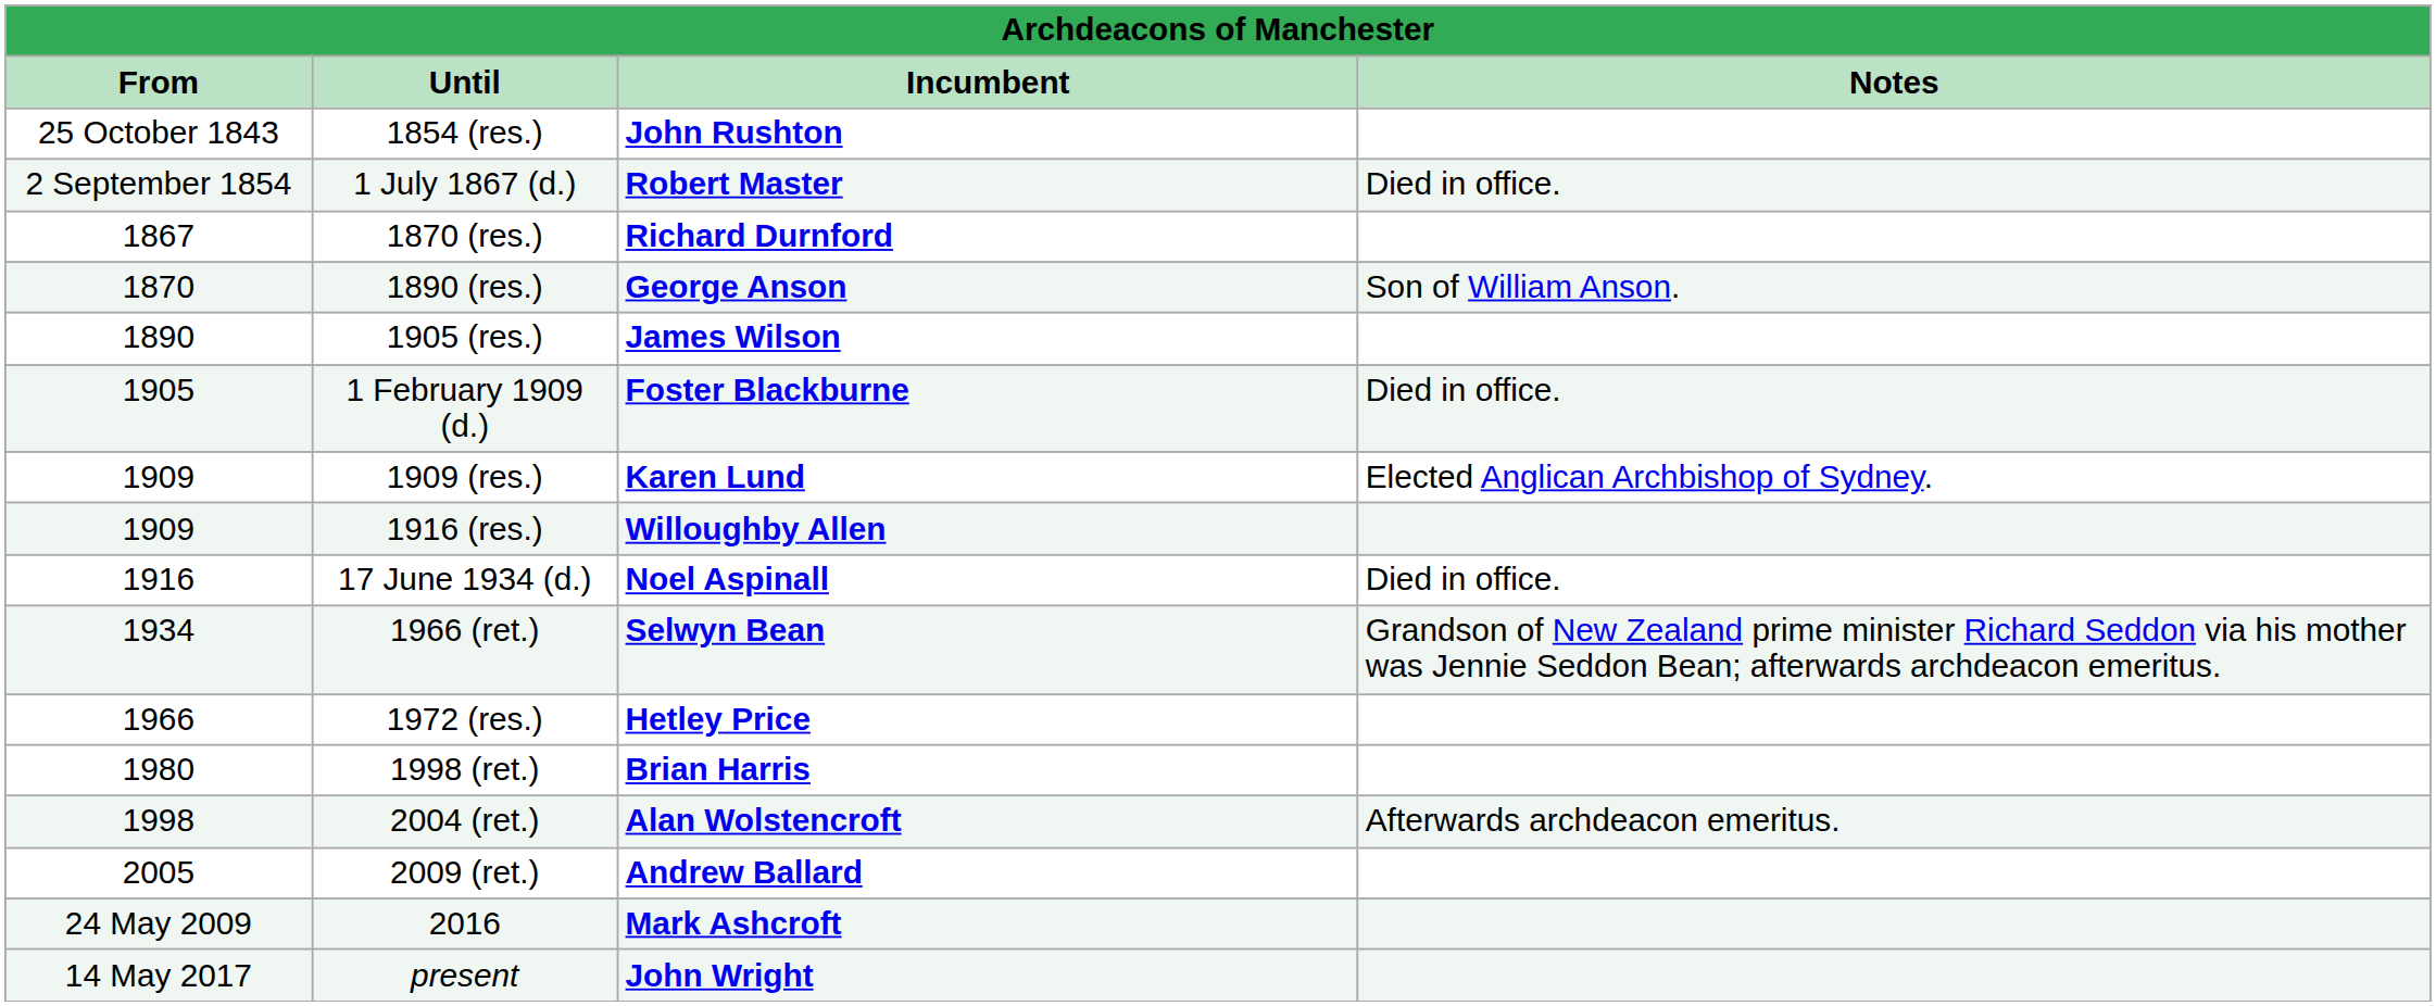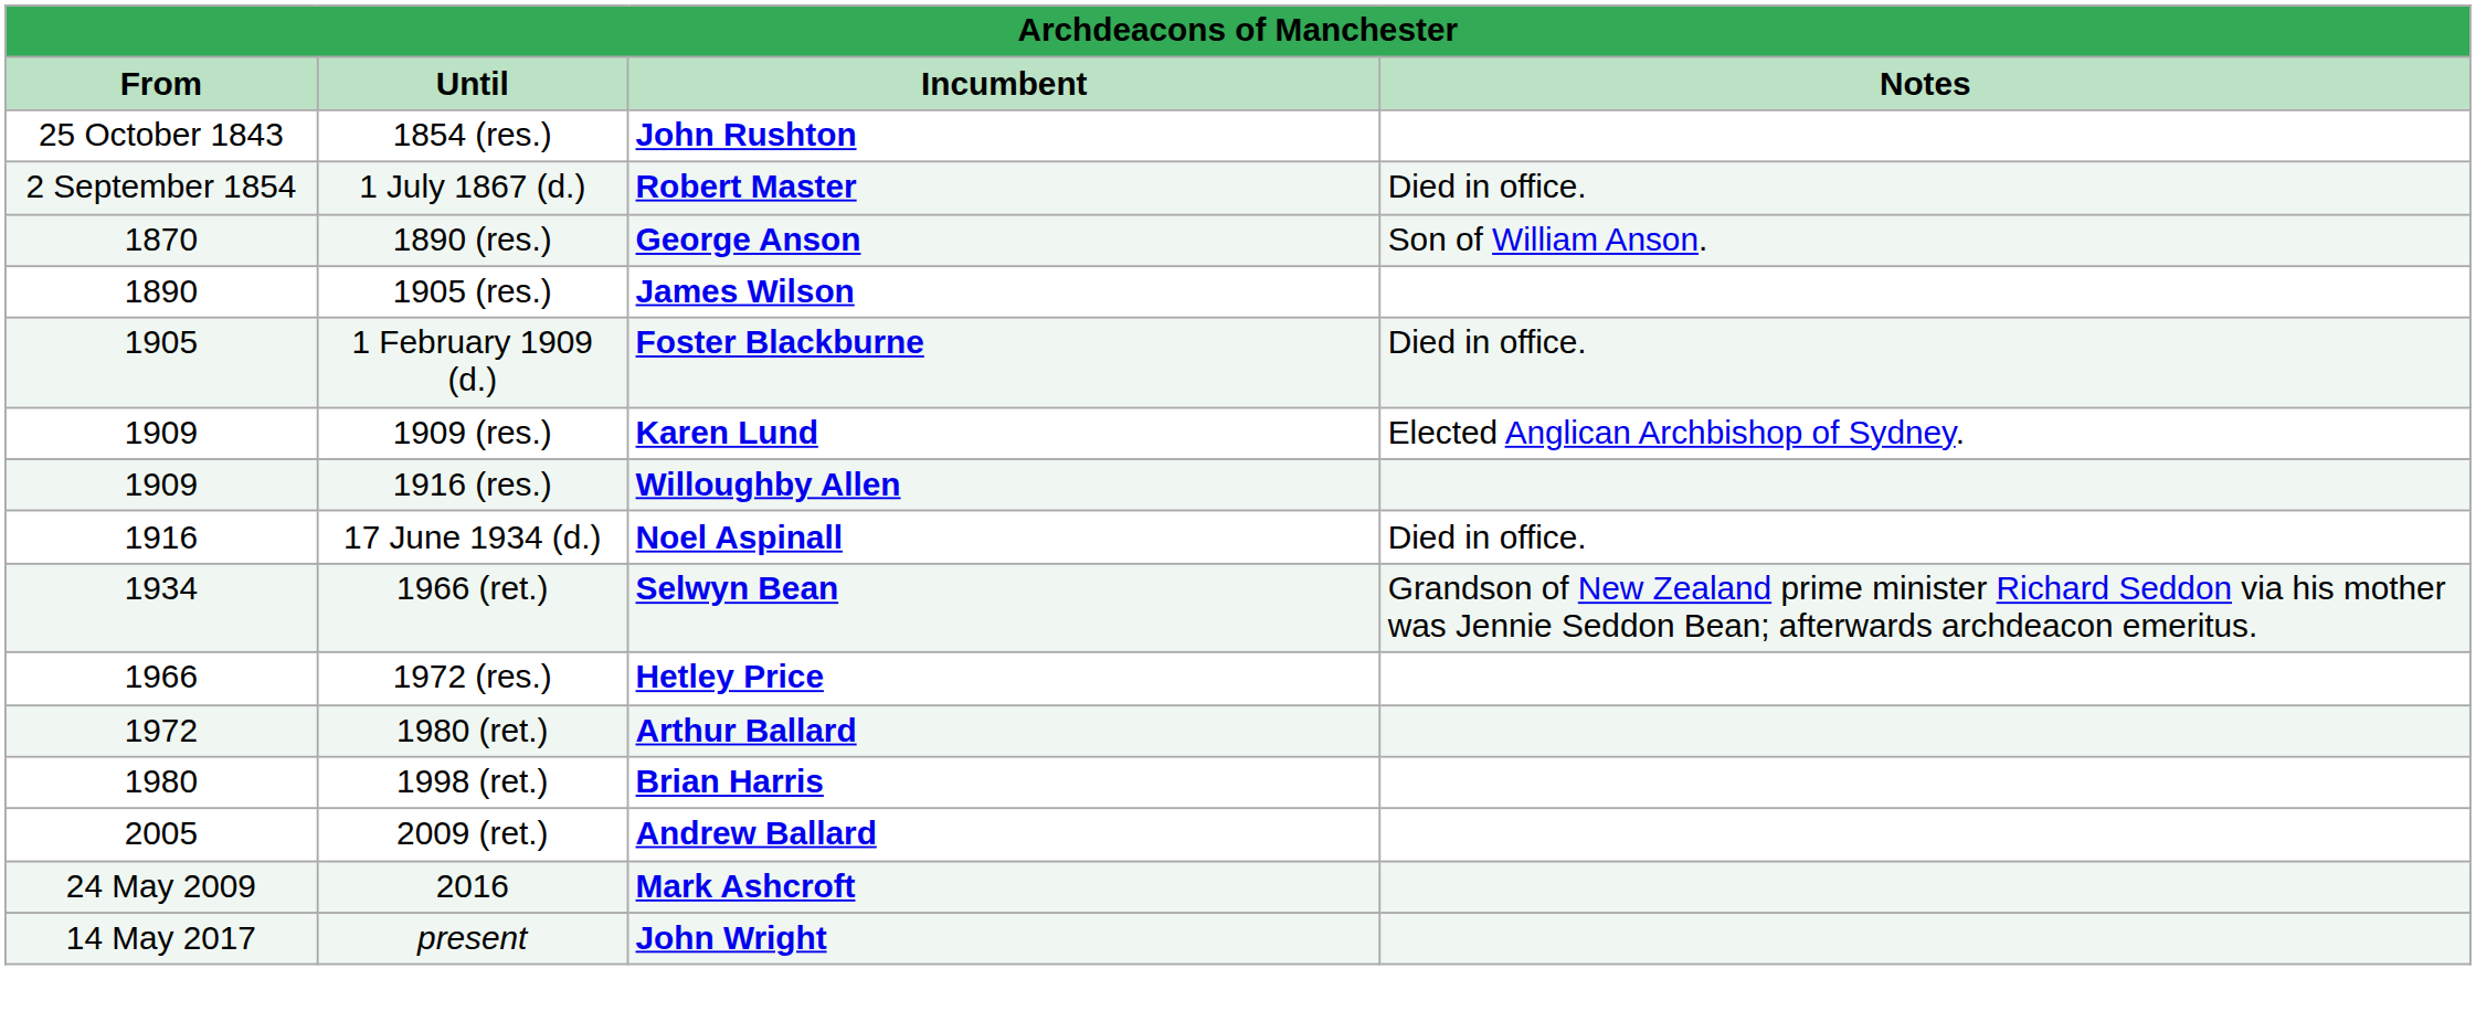- row: 1867 | 1870 (res.) | Richard Durnford
+ row: 1972 | 1980 (ret.) | Arthur Ballard
- row: 1998 | 2004 (ret.) | Alan Wolstencroft | Afterwards archdeacon emeritus.
